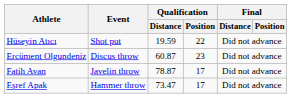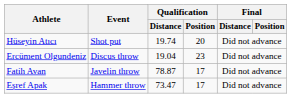Hüseyin Atıcı | Qualification / Distance: 19.59 -> 19.74
Hüseyin Atıcı | Qualification / Position: 22 -> 20
Ercüment Olgundeniz | Qualification / Distance: 60.87 -> 19.04
